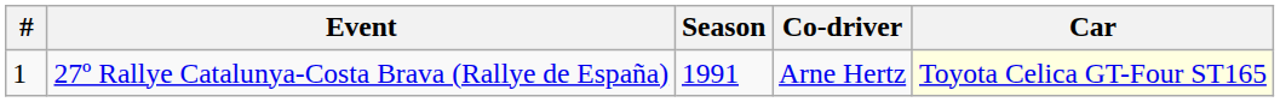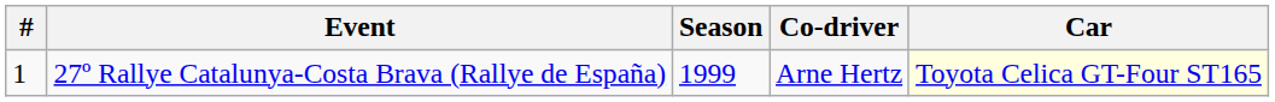27º Rallye Catalunya-Costa Brava (Rallye de España) | Season: 1991 -> 1999
